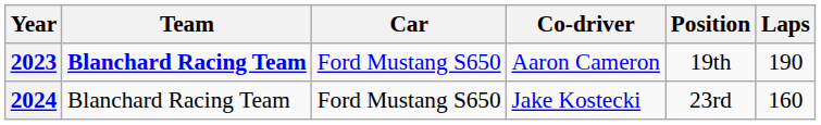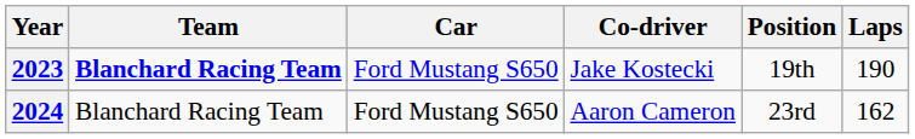2023 | Co-driver: Aaron Cameron -> Jake Kostecki
2024 | Co-driver: Jake Kostecki -> Aaron Cameron
2024 | Laps: 160 -> 162
